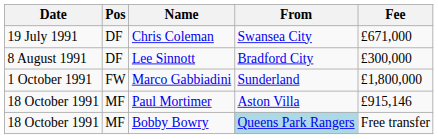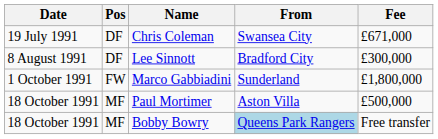Paul Mortimer | Fee: £915,146 -> £500,000
